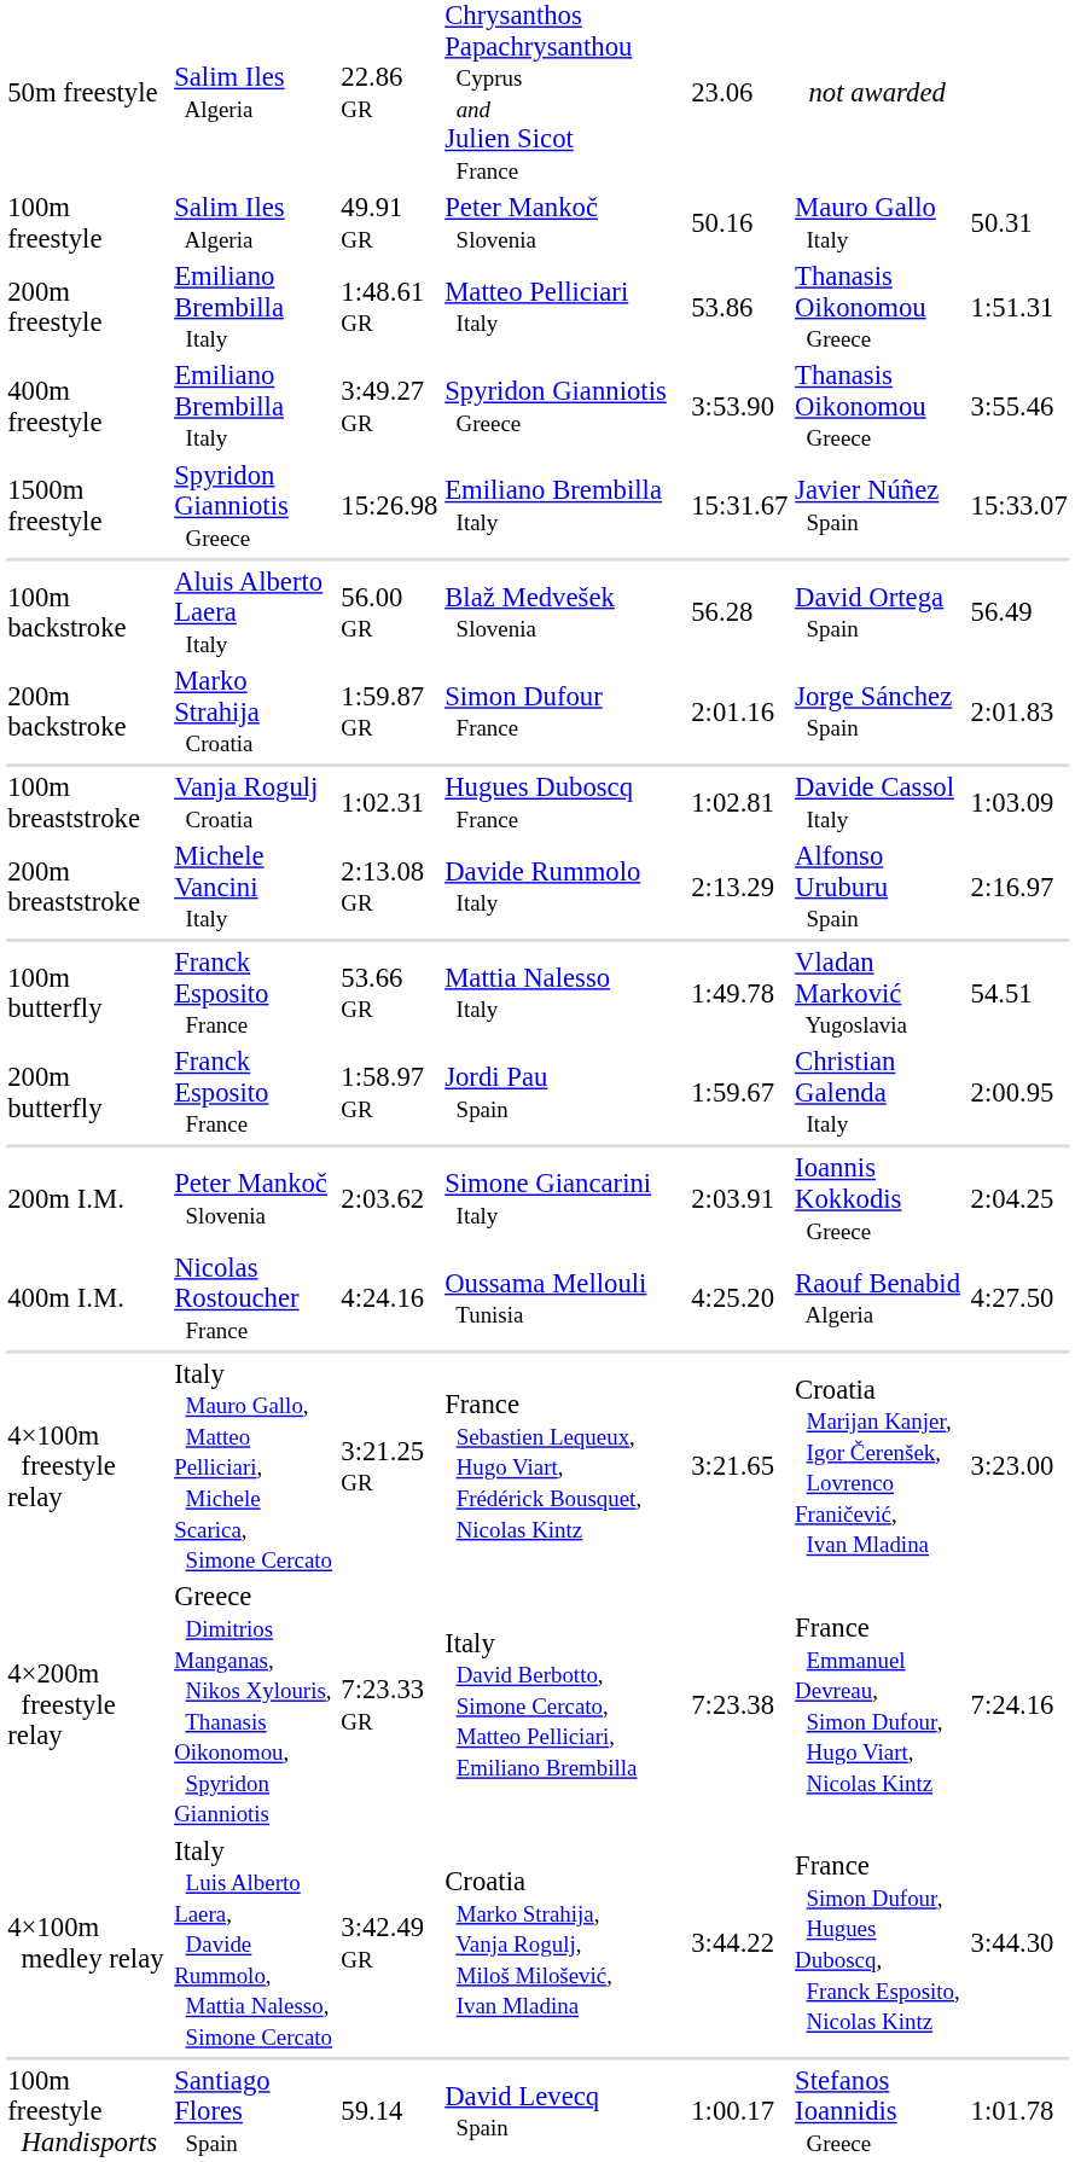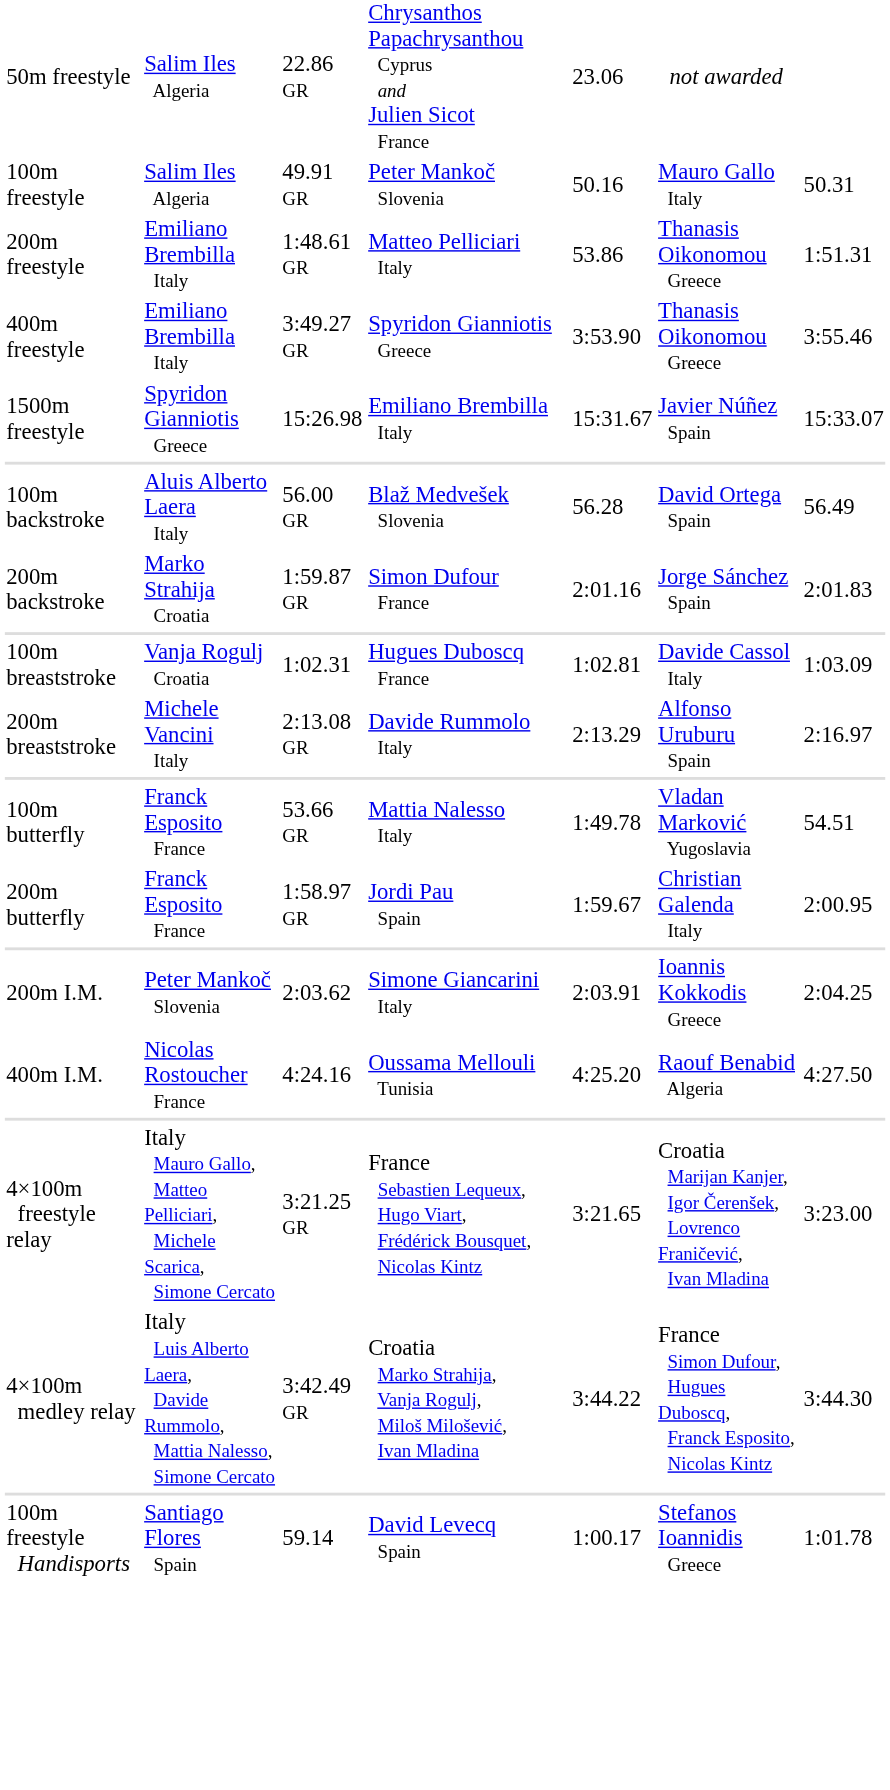- row: 4×200m freestyle relay | Greece Dimitrios Manganas, Nikos Xylouris, Thanasis Oikonomou, Spyridon Gianniotis | 7:23.33 GR | Italy David Berbotto, Simone Cercato, Matteo Pelliciari, Emiliano Brembilla | 7:23.38 | France Emmanuel Devreau, Simon Dufour, Hugo Viart, Nicolas Kintz | 7:24.16
